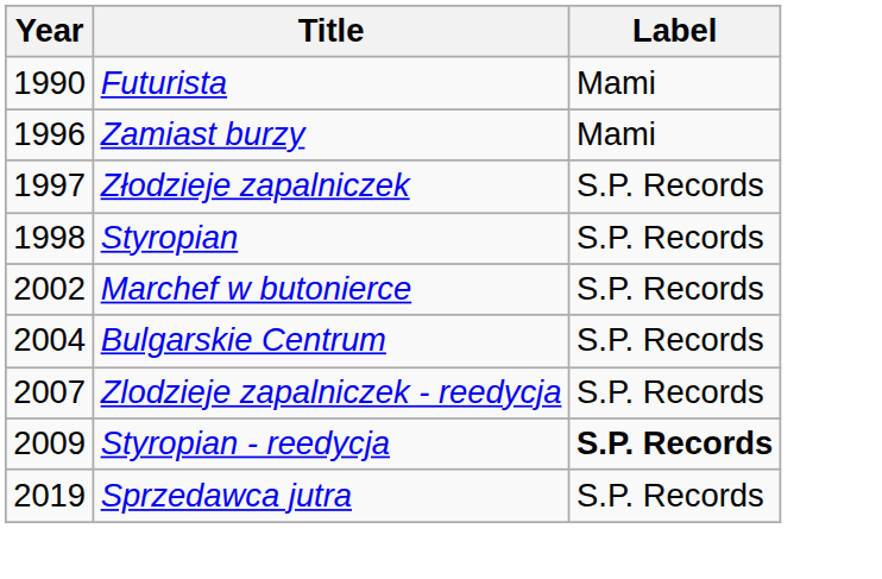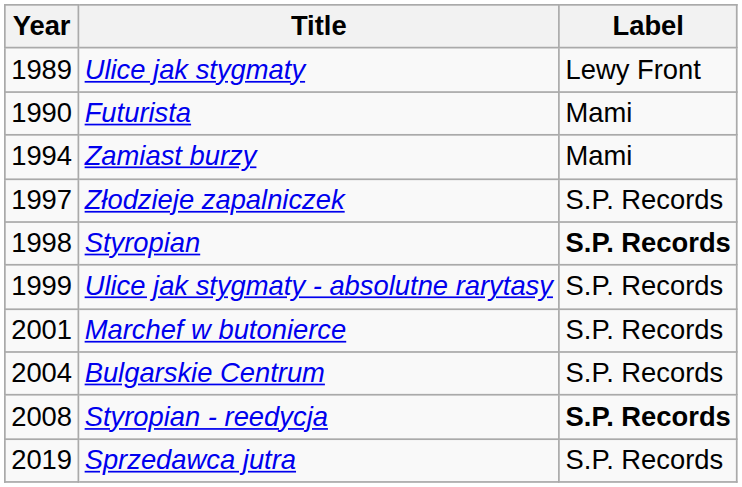+ row: 1989 | Ulice jak stygmaty | Lewy Front
Zamiast burzy | Year: 1996 -> 1994
Styropian | Label: normal -> bold
+ row: 1999 | Ulice jak stygmaty - absolutne rarytasy | S.P. Records
Marchef w butonierce | Year: 2002 -> 2001
- row: 2007 | Zlodzieje zapalniczek - reedycja | S.P. Records
Styropian - reedycja | Year: 2009 -> 2008
